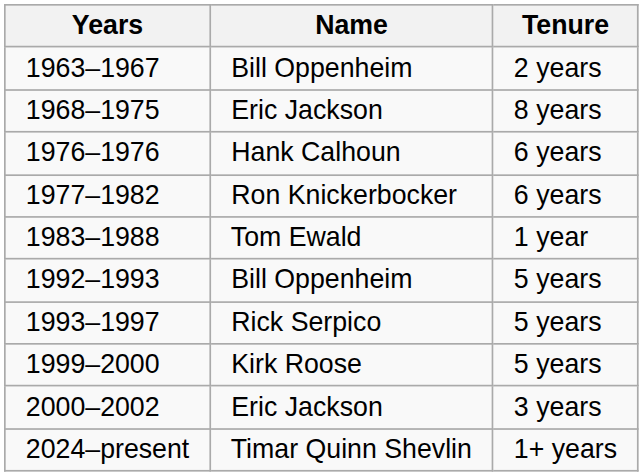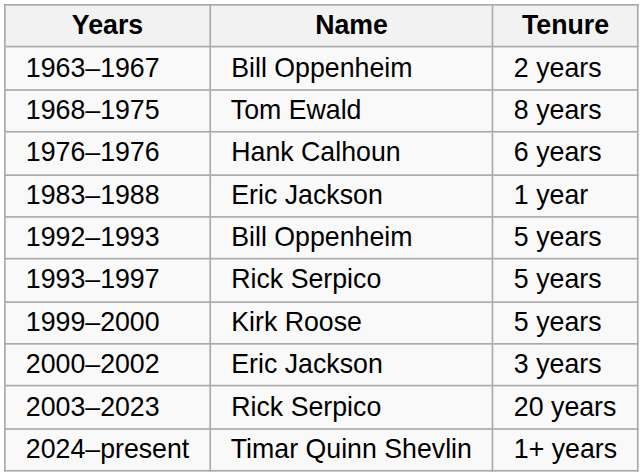1968–1975 | Name: Eric Jackson -> Tom Ewald
- row: 1977–1982 | Ron Knickerbocker | 6 years
1983–1988 | Name: Tom Ewald -> Eric Jackson
+ row: 2003–2023 | Rick Serpico | 20 years
